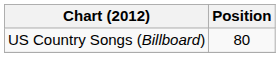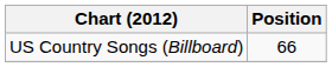US Country Songs (Billboard) | Position: 80 -> 66
